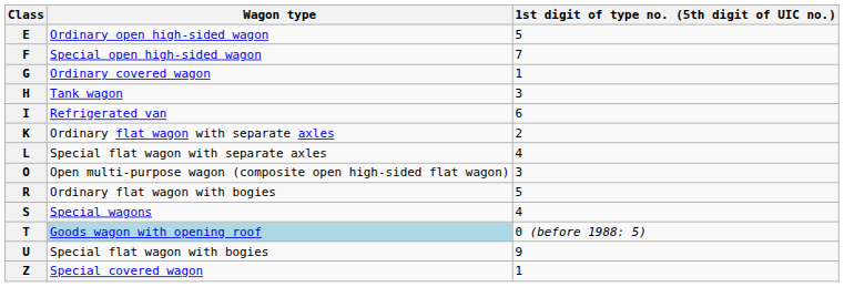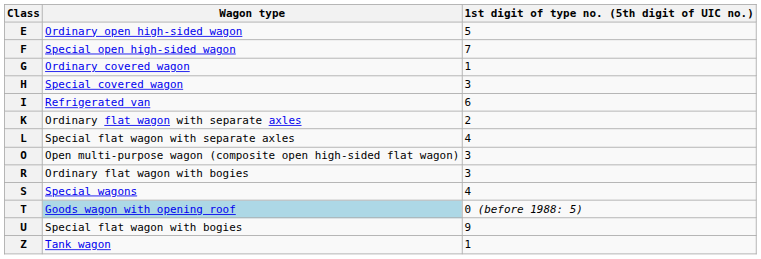H | Wagon type: Tank wagon -> Special covered wagon
R | 1st digit of type no. (5th digit of UIC no.): 5 -> 3
Z | Wagon type: Special covered wagon -> Tank wagon
